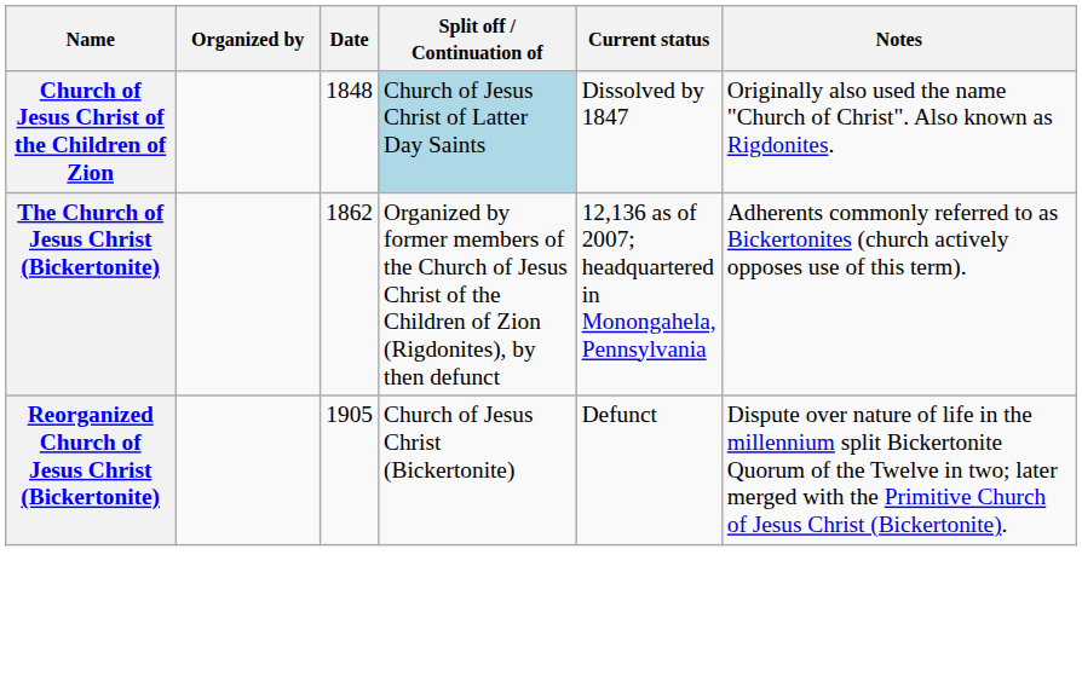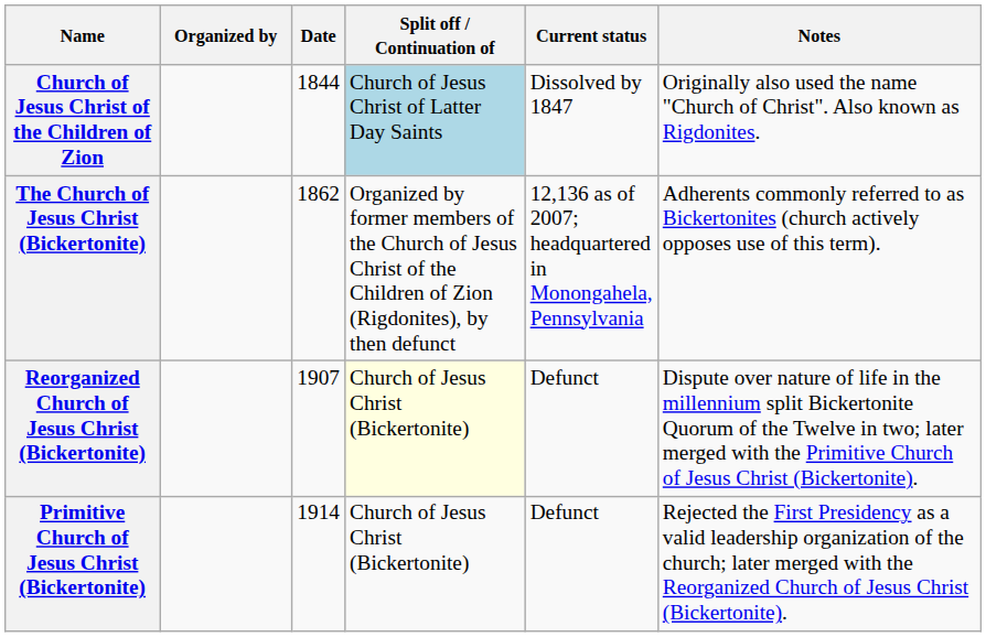Church of Jesus Christ of the Children of Zion | Date: 1848 -> 1844
Reorganized Church of Jesus Christ (Bickertonite) | Date: 1905 -> 1907
Reorganized Church of Jesus Christ (Bickertonite) | Split off / Continuation of: no background -> lightyellow background
+ row: Primitive Church of Jesus Christ (Bickertonite) | 1914 | Church of Jesus Christ (Bickertonite) | Defunct | Rejected the First Presidency as a valid leadership organization of the church; later merged with the Reorganized Church of Jesus Christ (Bickertonite).
